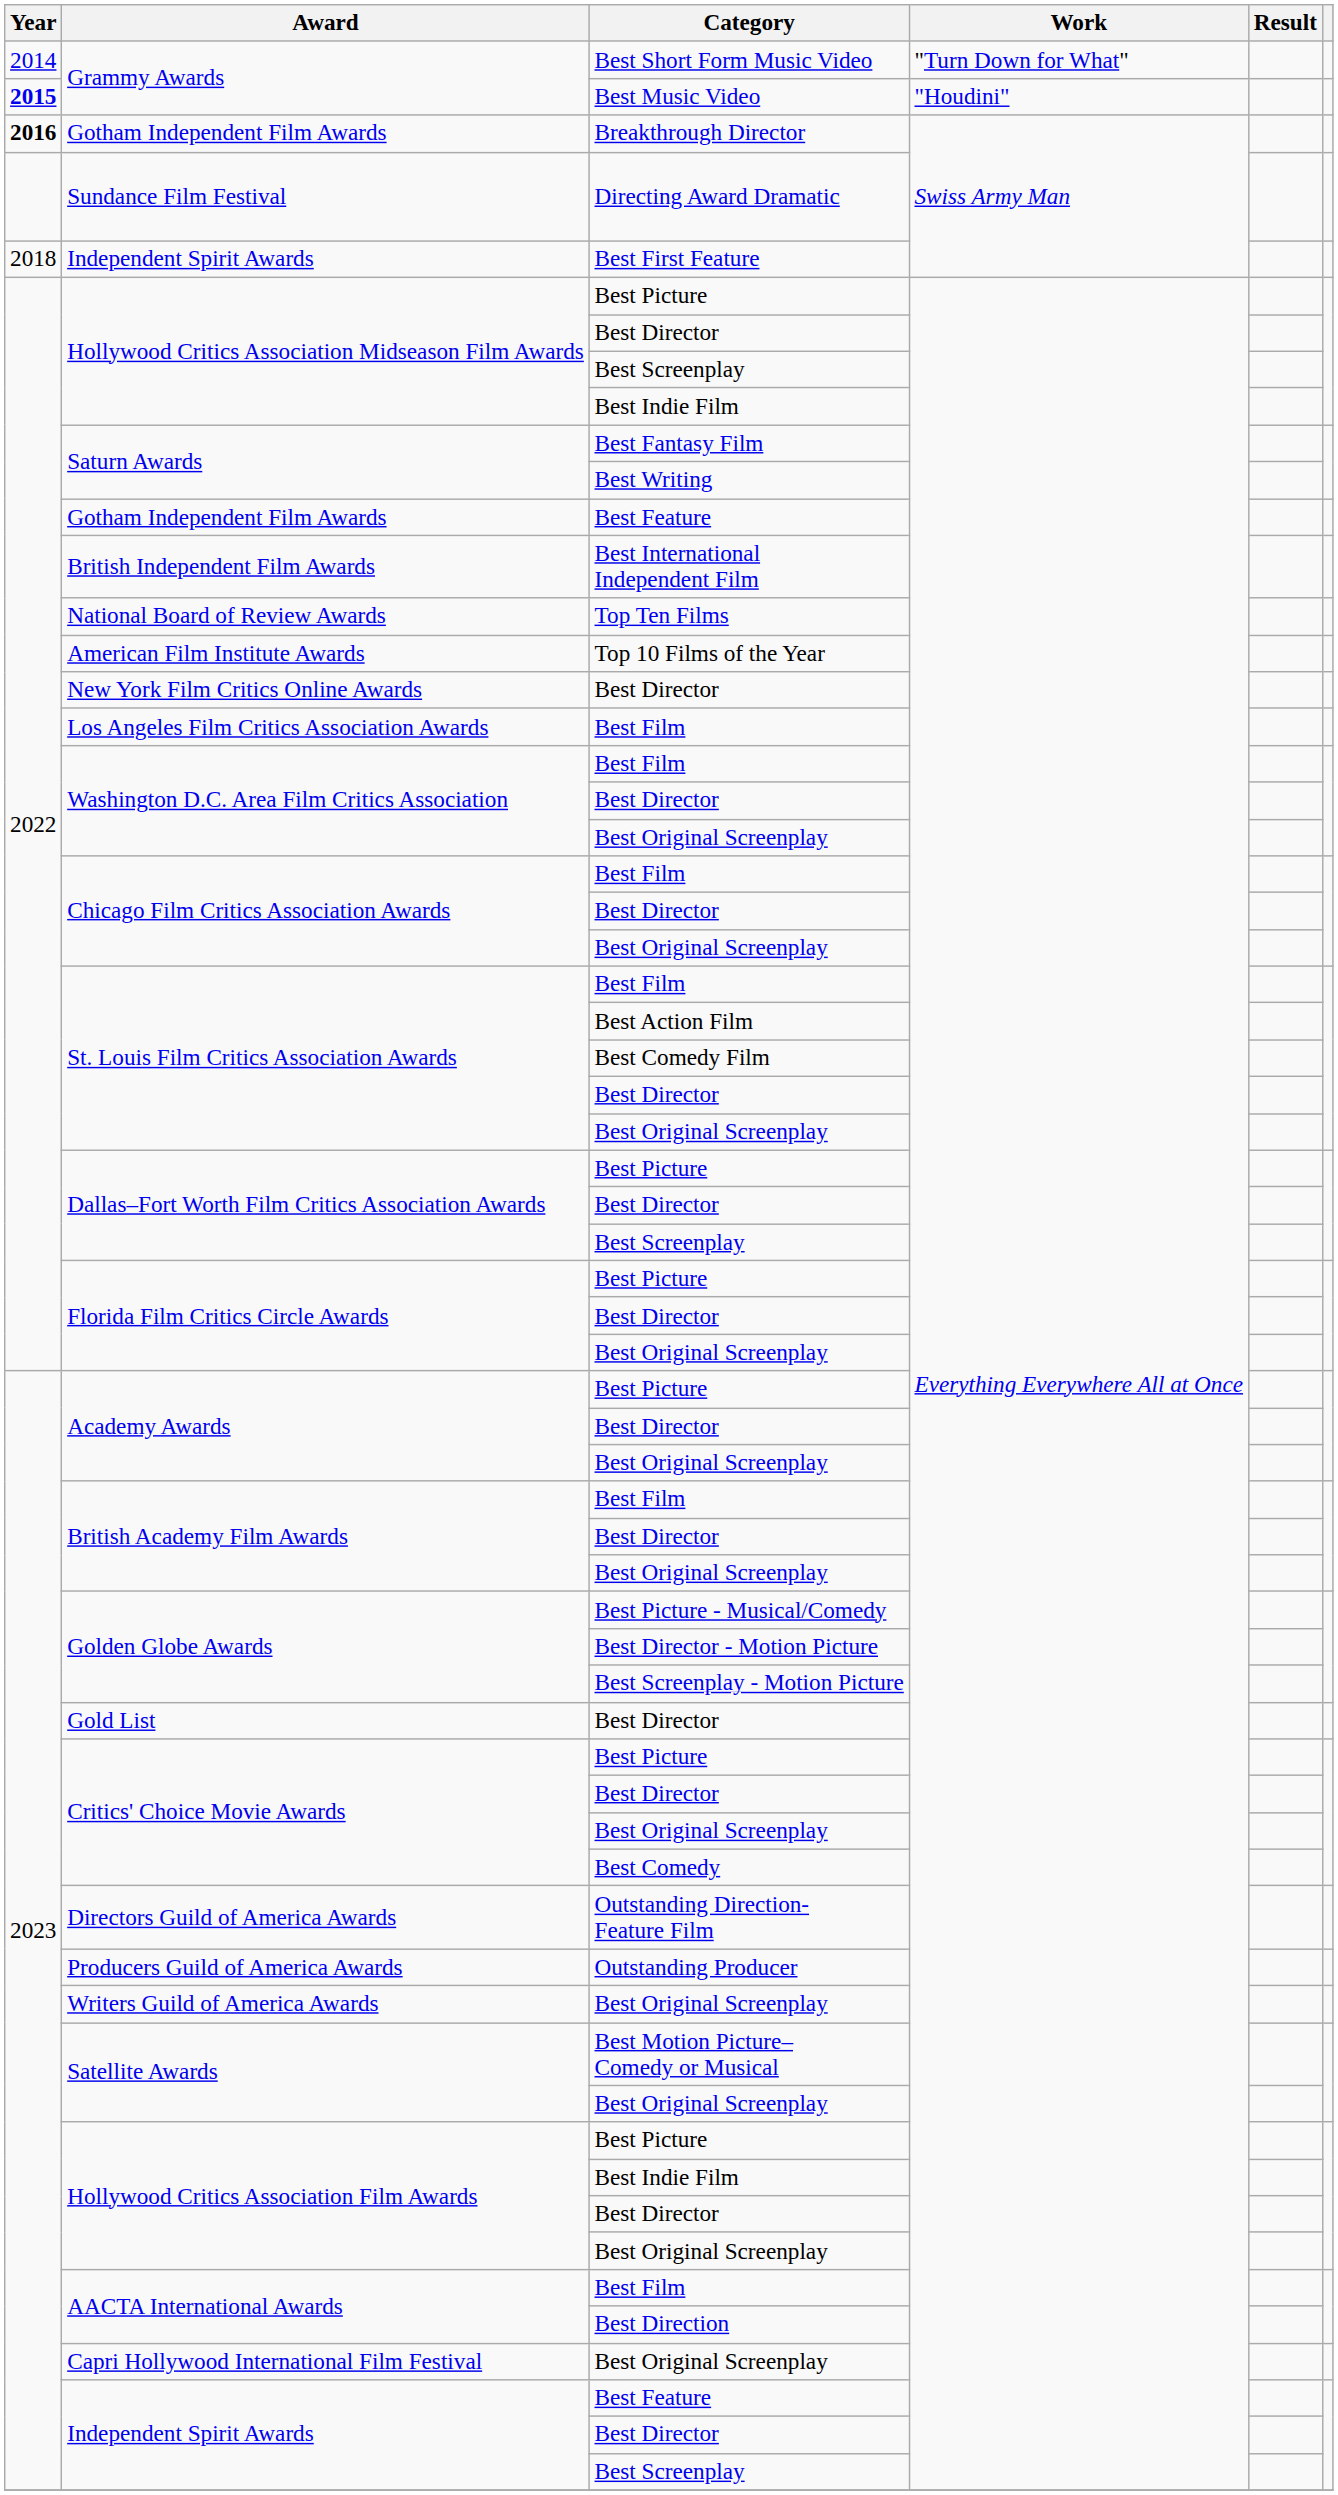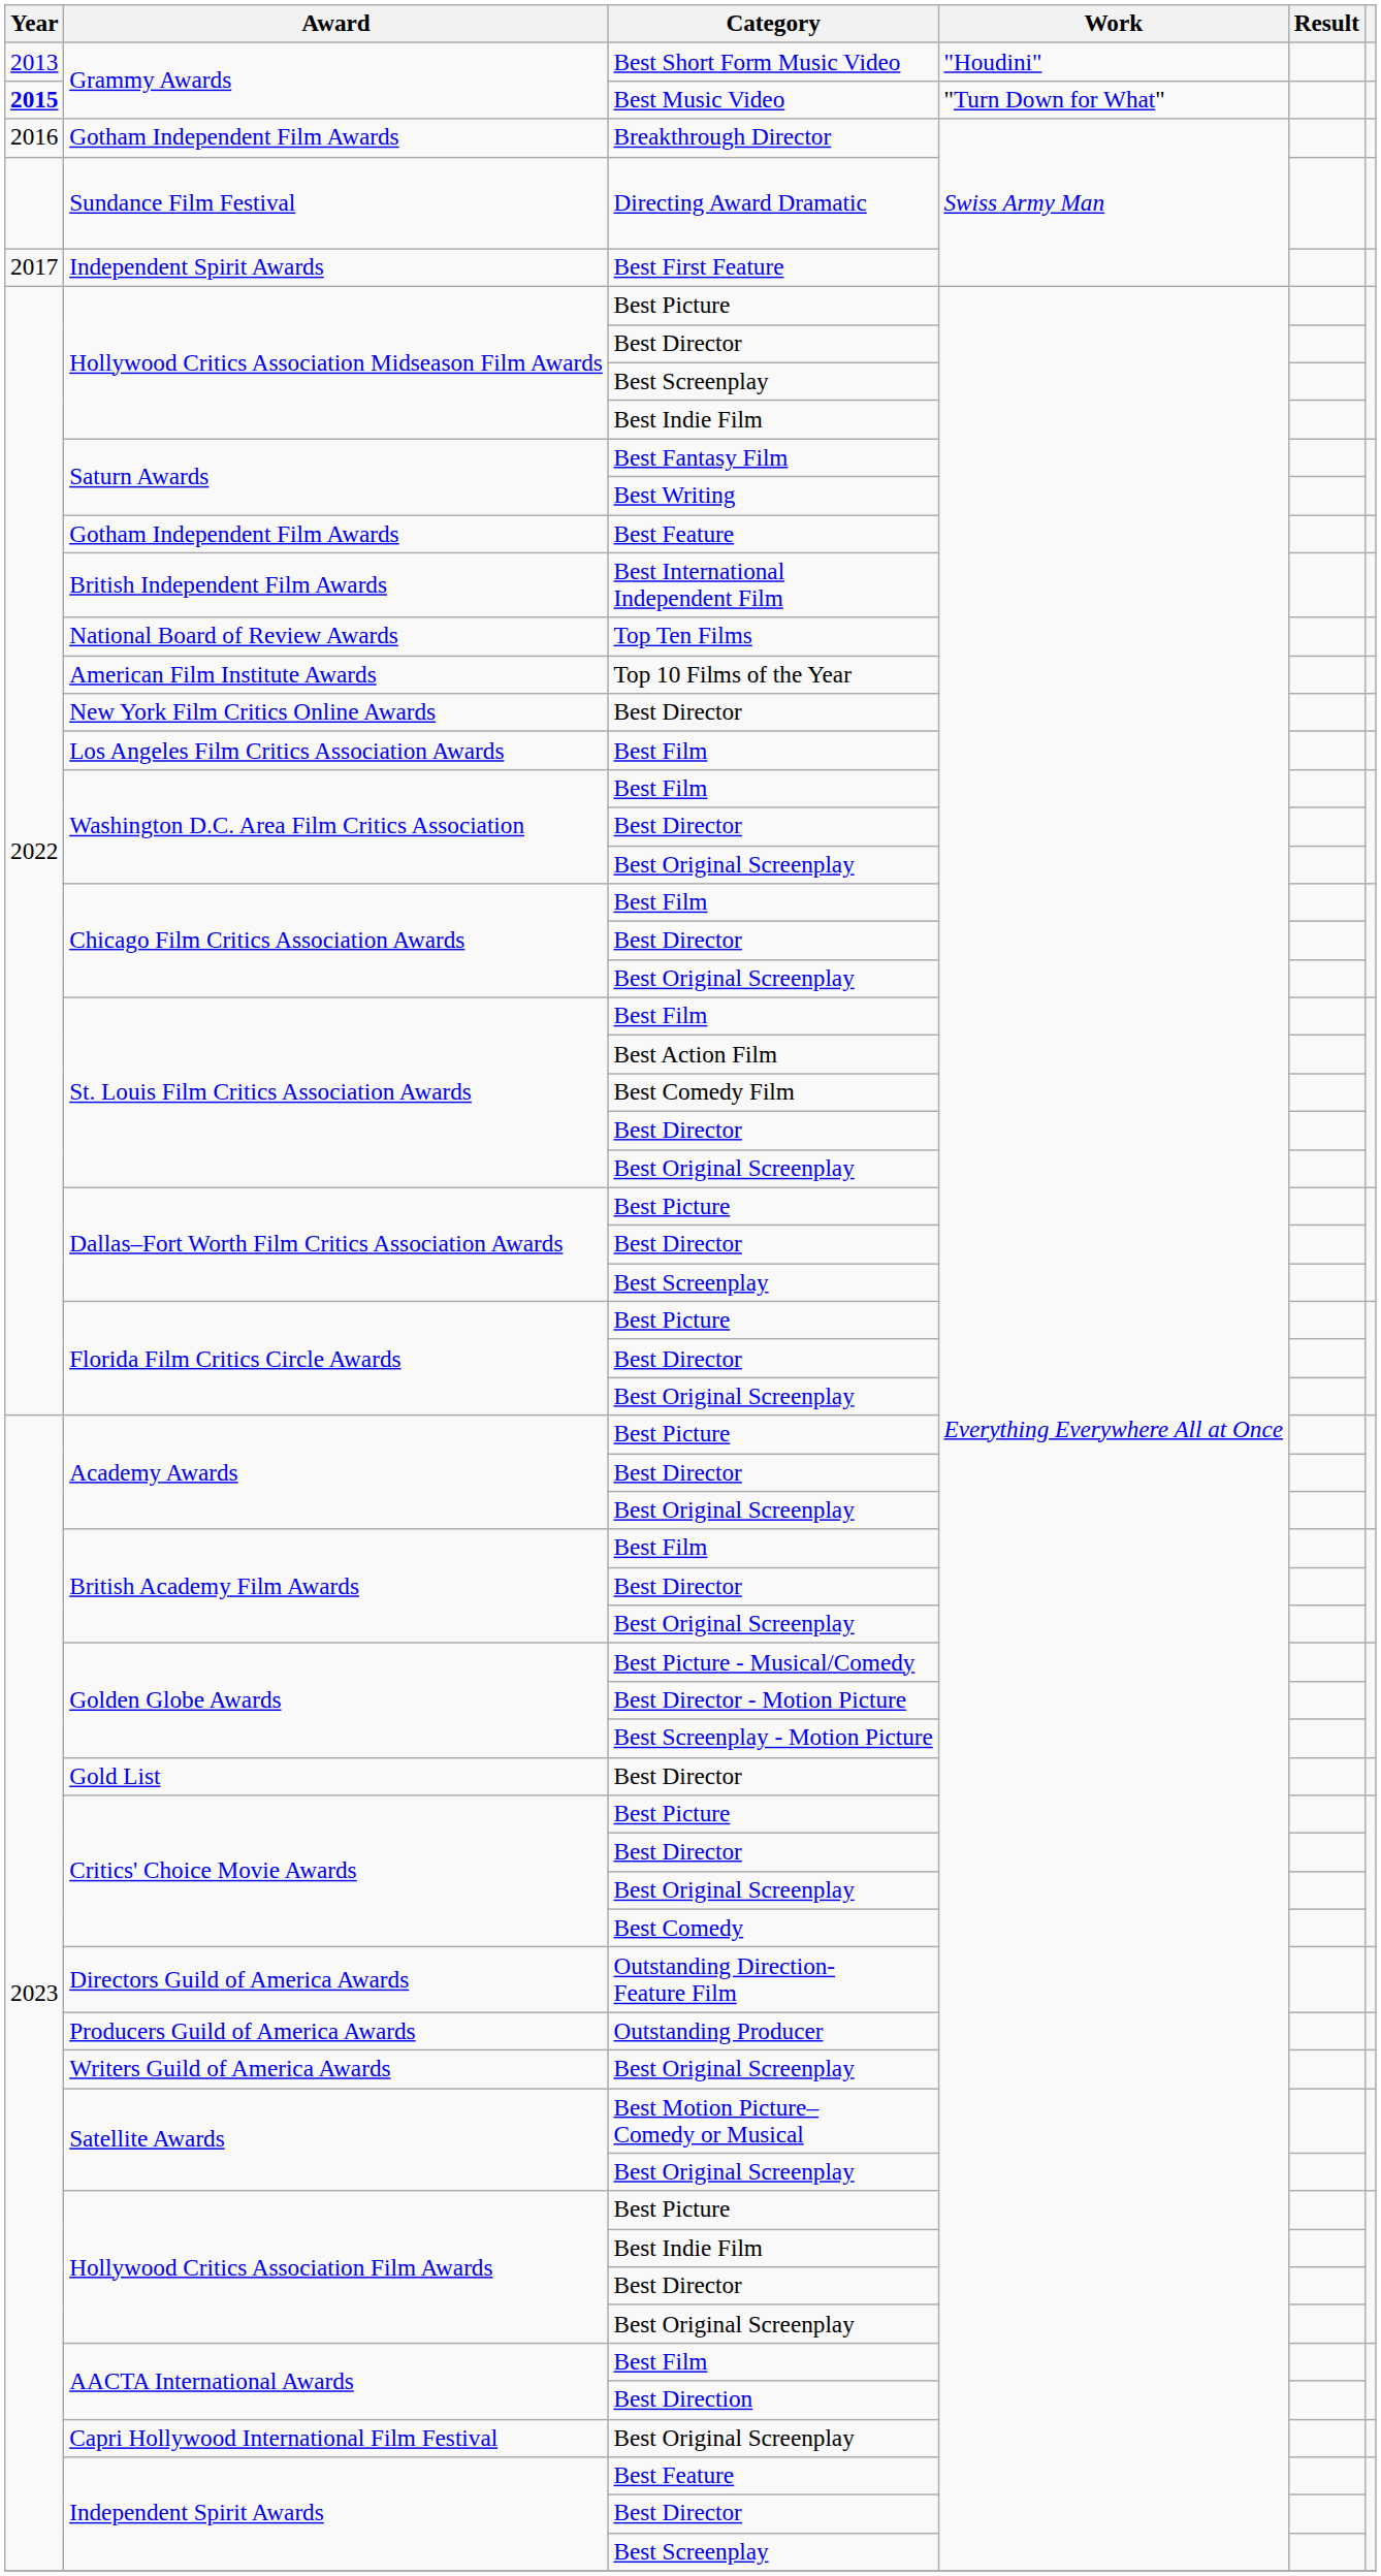Grammy Awards / Best Short Form Music Video | Year: 2014 -> 2013
Grammy Awards / Best Short Form Music Video | Work: "Turn Down for What" -> "Houdini"
Grammy Awards / Best Music Video | Work: "Houdini" -> "Turn Down for What"
Gotham Independent Film Awards / Breakthrough Director | Year: bold -> normal
Independent Spirit Awards / Best First Feature | Year: 2018 -> 2017
